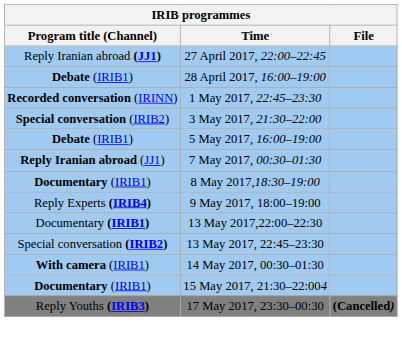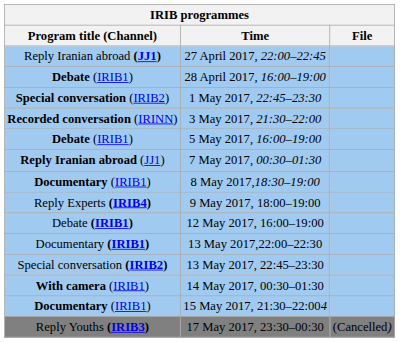1 May 2017, 22:45–23:30 | Program title (Channel): Recorded conversation (IRINN) -> Special conversation (IRIB2)
3 May 2017, 21:30–22:00 | Program title (Channel): Special conversation (IRIB2) -> Recorded conversation (IRINN)
+ row: Debate (IRIB1) | 12 May 2017, 16:00–19:00
17 May 2017, 23:30–00:30 | File: bold -> normal
